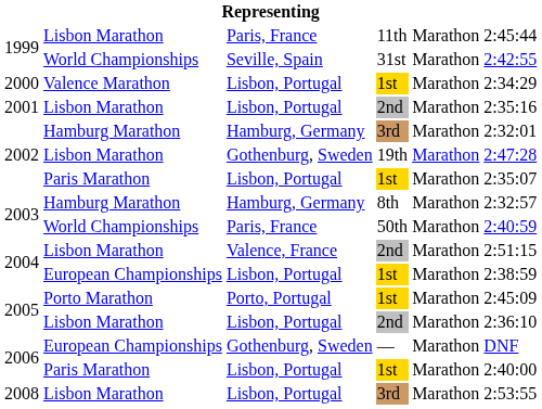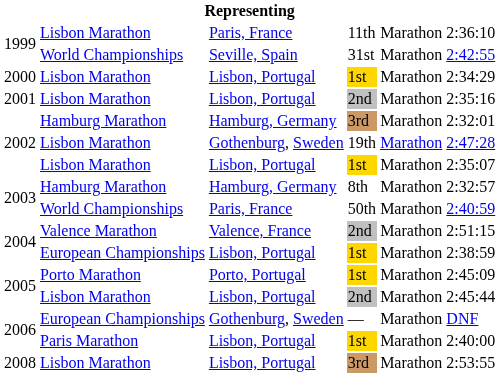1999 / 11th | column 6: 2:45:44 -> 2:36:10
2000 | column 2: Valence Marathon -> Lisbon Marathon
2002 / 1st | column 2: Paris Marathon -> Lisbon Marathon
2004 / 2nd | column 2: Lisbon Marathon -> Valence Marathon
2005 / 2nd | column 6: 2:36:10 -> 2:45:44
